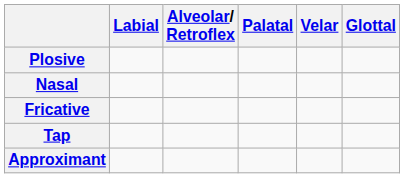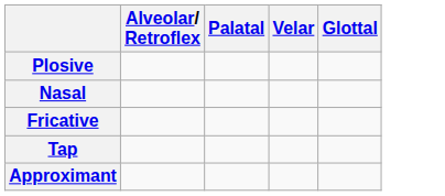- column: Labial
